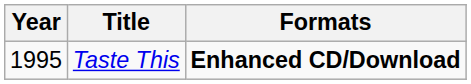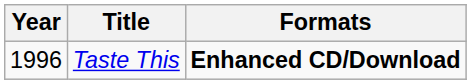Taste This | Year: 1995 -> 1996
